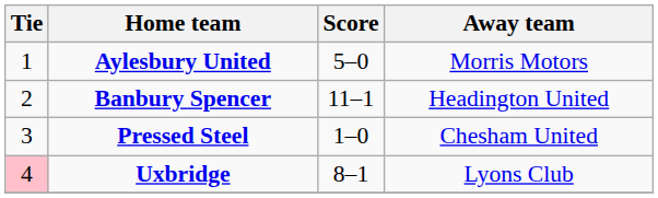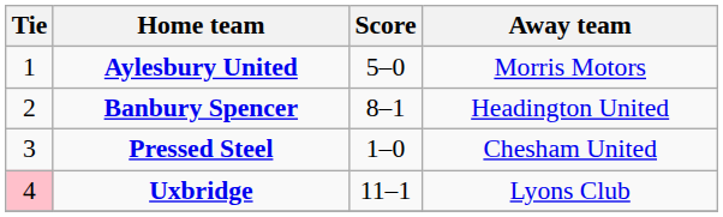Banbury Spencer | Score: 11–1 -> 8–1
Uxbridge | Score: 8–1 -> 11–1
